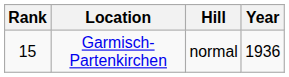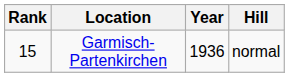columns swapped: Year <-> Hill
